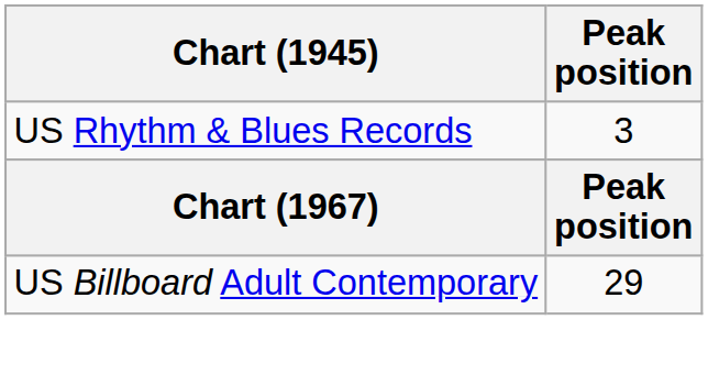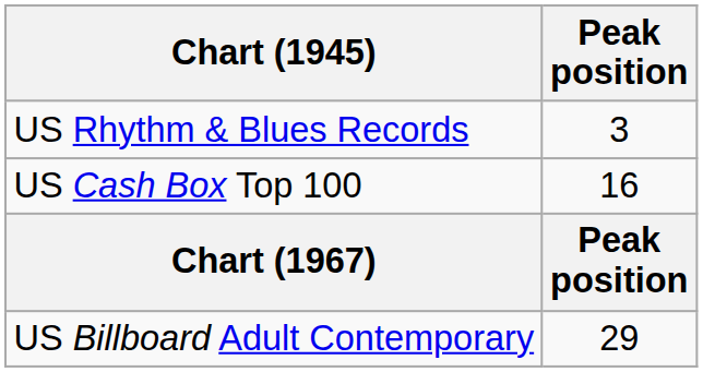+ row: US Cash Box Top 100 | 16
